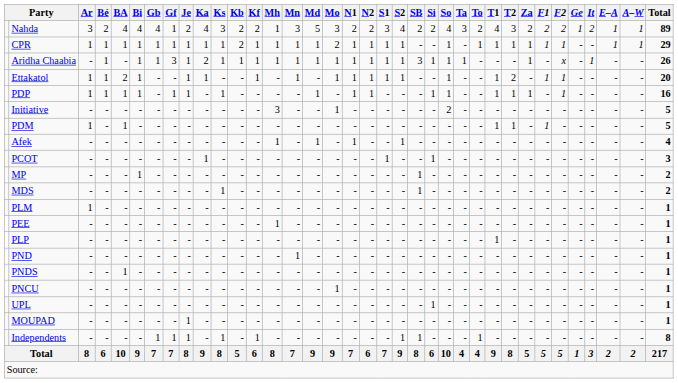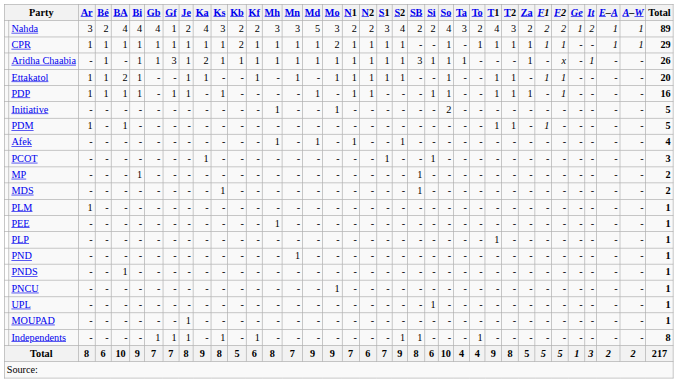Nahda | Mh: 1 -> 3
Ettakatol | T2: 2 -> 1
Initiative | Mh: 3 -> 1
